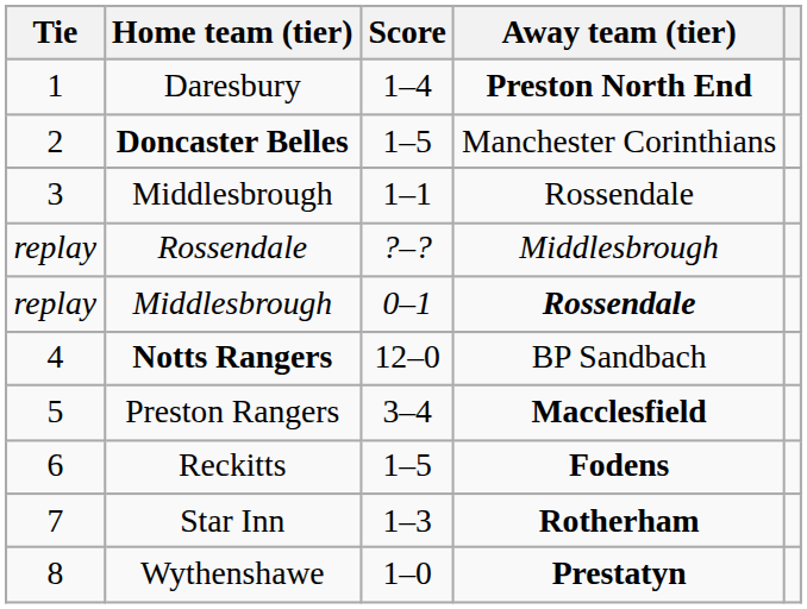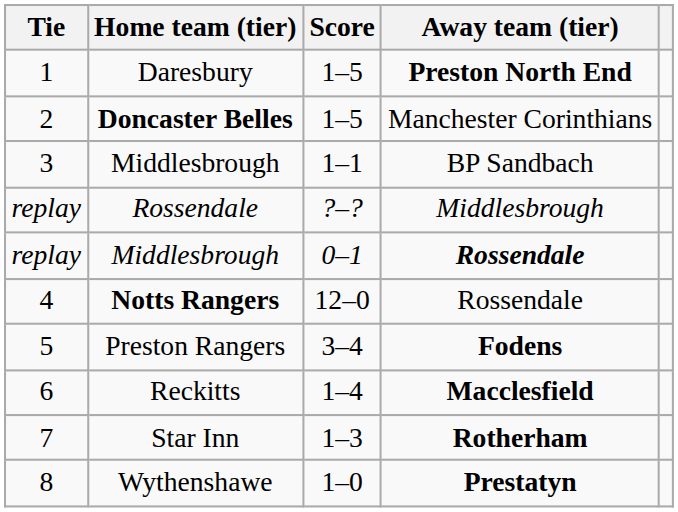Daresbury | Score: 1–4 -> 1–5
3 / Middlesbrough | Away team (tier): Rossendale -> BP Sandbach
Notts Rangers | Away team (tier): BP Sandbach -> Rossendale
Preston Rangers | Away team (tier): Macclesfield -> Fodens
Reckitts | Score: 1–5 -> 1–4
Reckitts | Away team (tier): Fodens -> Macclesfield
